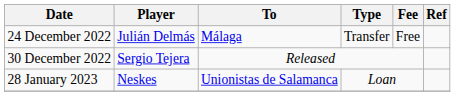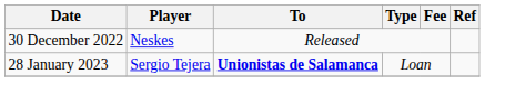- row: 24 December 2022 | Julián Delmás | Málaga | Transfer | Free
30 December 2022 | Player: Sergio Tejera -> Neskes
28 January 2023 | Player: Neskes -> Sergio Tejera
28 January 2023 | To: normal -> bold
